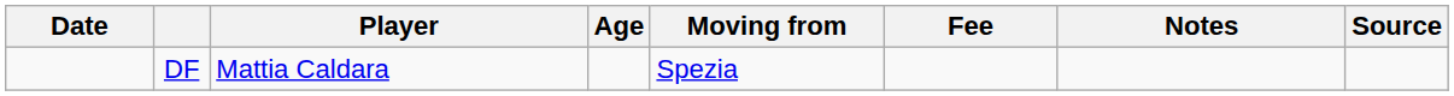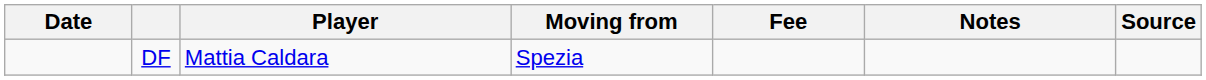- column: Age
